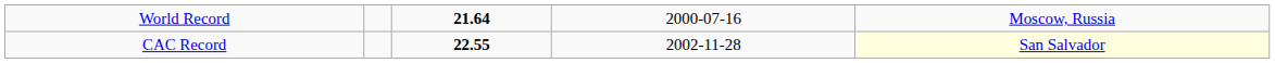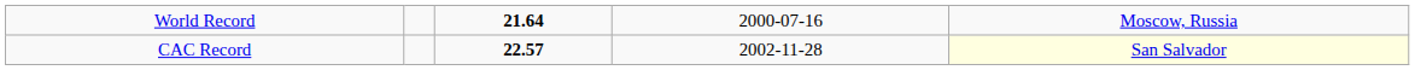CAC Record | column 3: 22.55 -> 22.57
